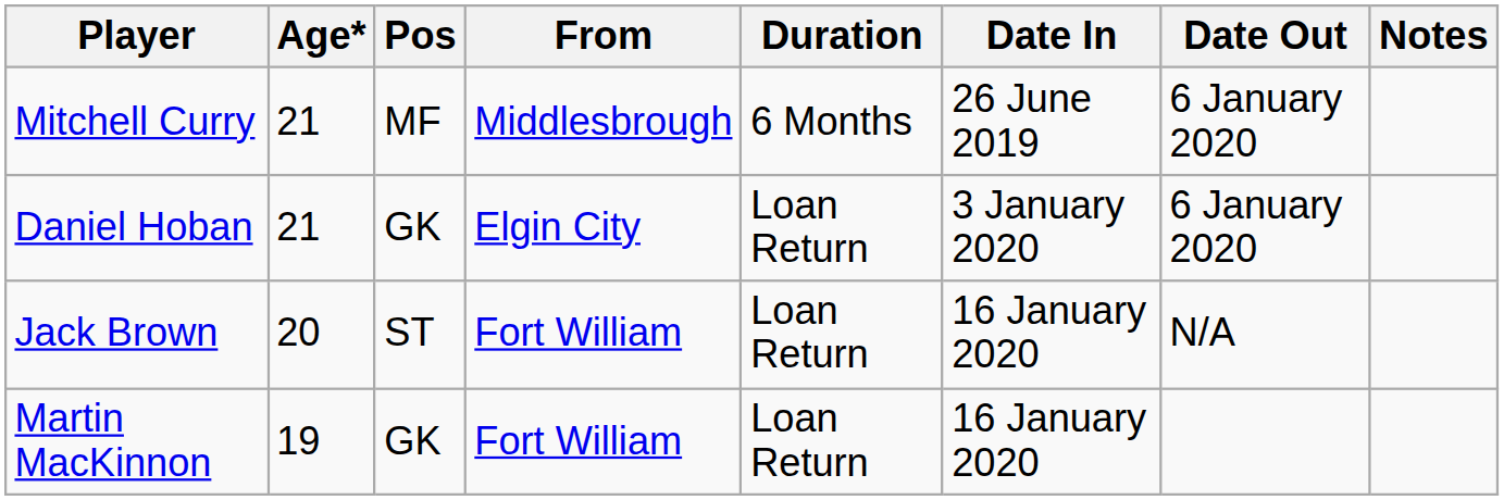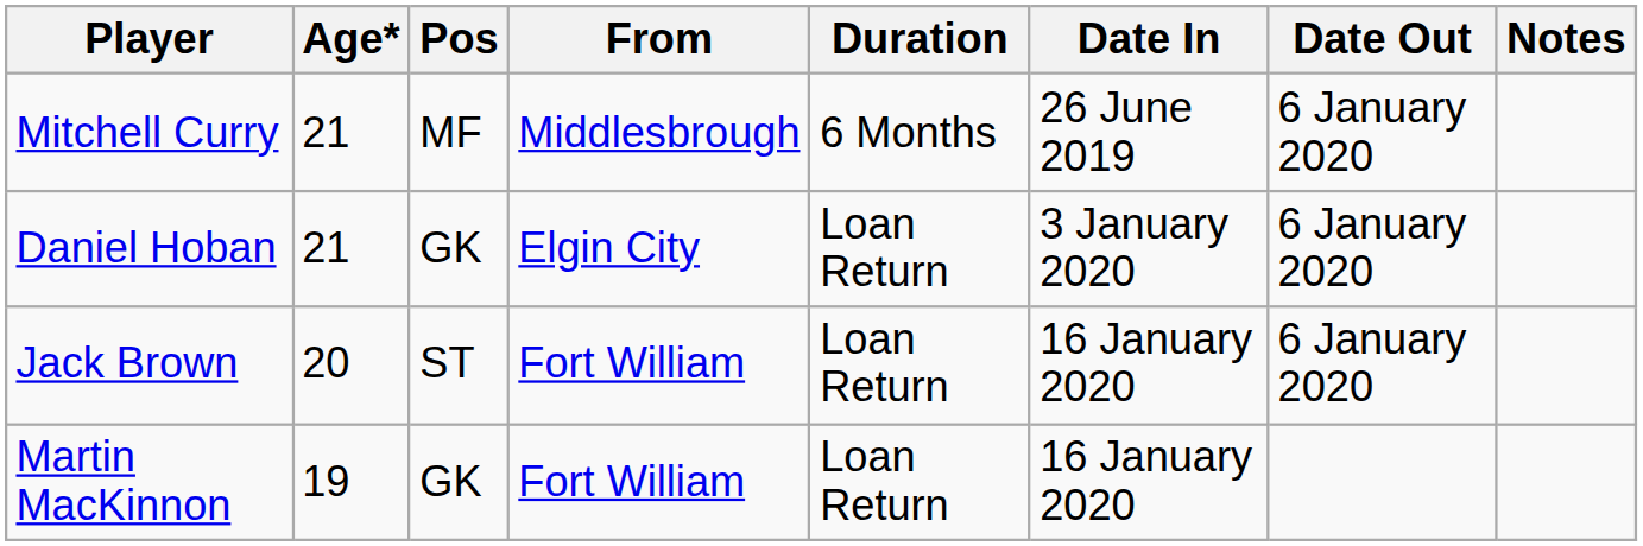Jack Brown | Date Out: N/A -> 6 January 2020
